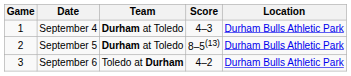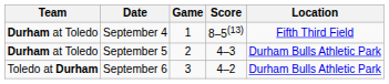columns swapped: Game <-> Team
September 4 | Score: 4–3 -> 8–5(13)
September 4 | Location: Durham Bulls Athletic Park -> Fifth Third Field
September 5 | Score: 8–5(13) -> 4–3
